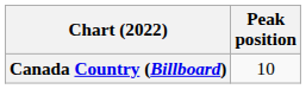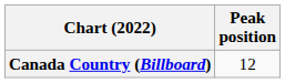Canada Country (Billboard) | Peak position: 10 -> 12
